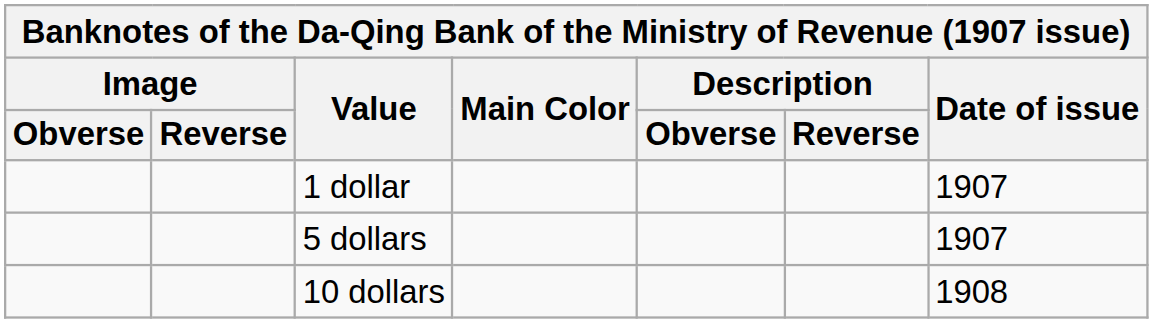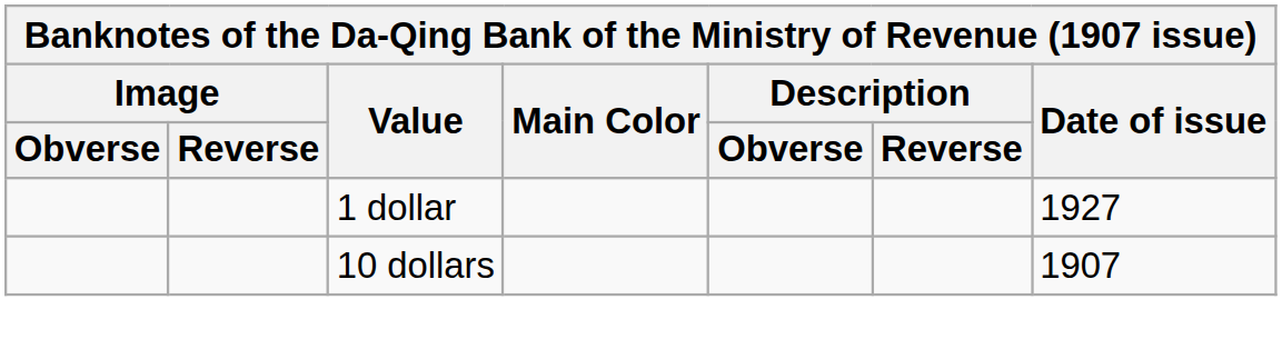1 dollar | Date of issue: 1907 -> 1927
- row: 5 dollars | 1907
10 dollars | Date of issue: 1908 -> 1907
